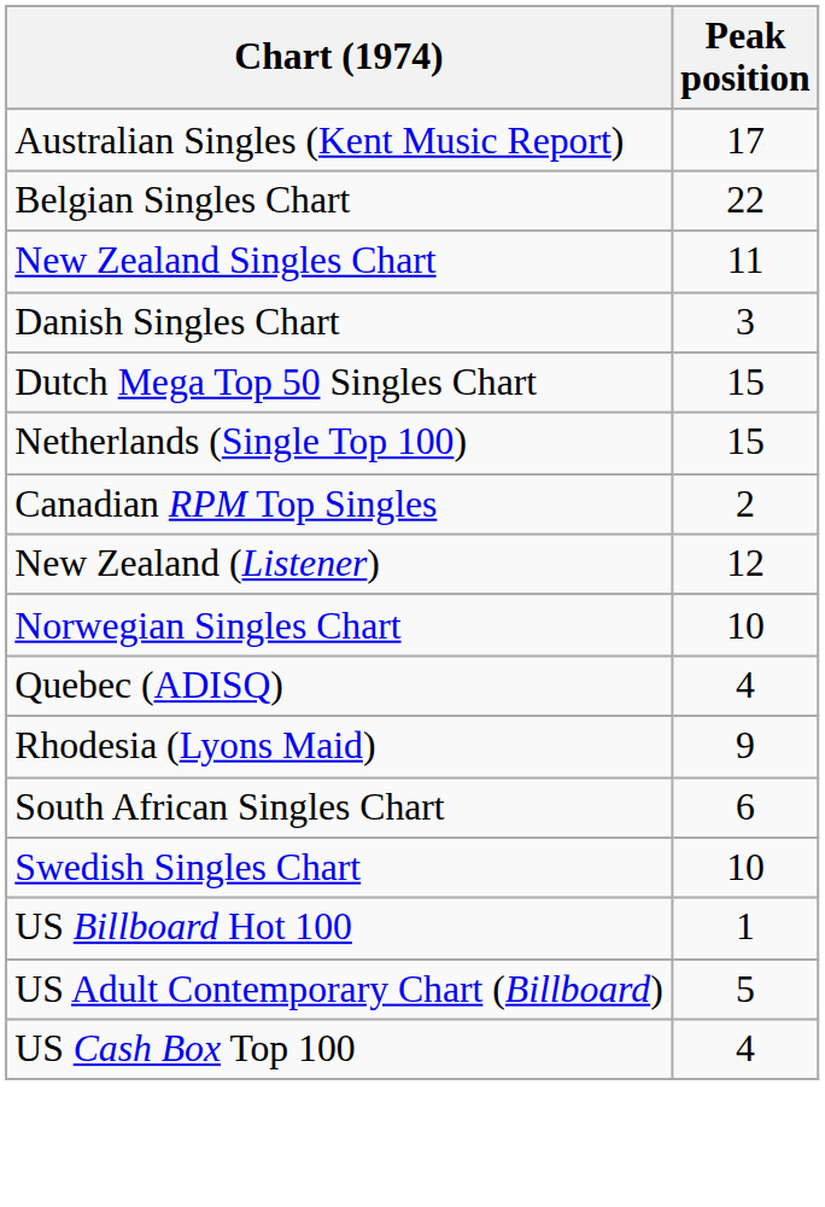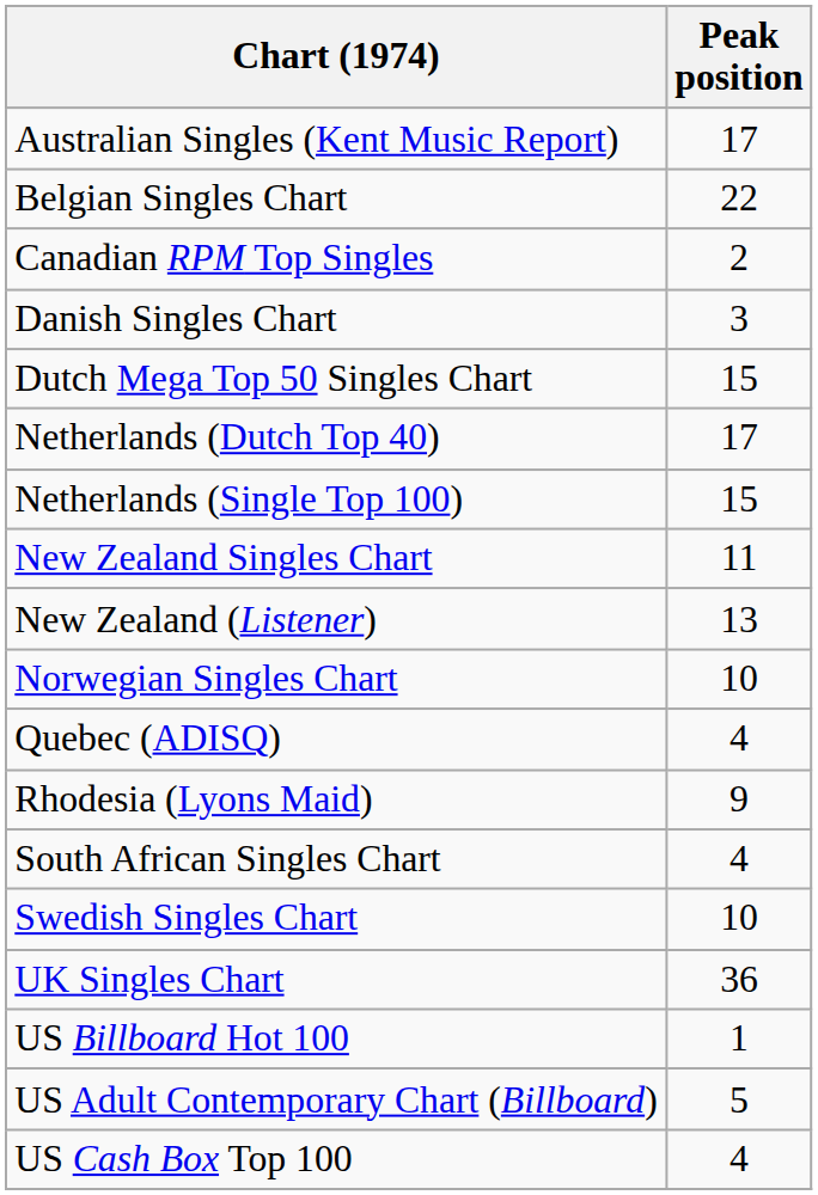rows swapped: Canadian RPM Top Singles <-> New Zealand Singles Chart
+ row: Netherlands (Dutch Top 40) | 17
New Zealand (Listener) | Peak position: 12 -> 13
South African Singles Chart | Peak position: 6 -> 4
+ row: UK Singles Chart | 36
